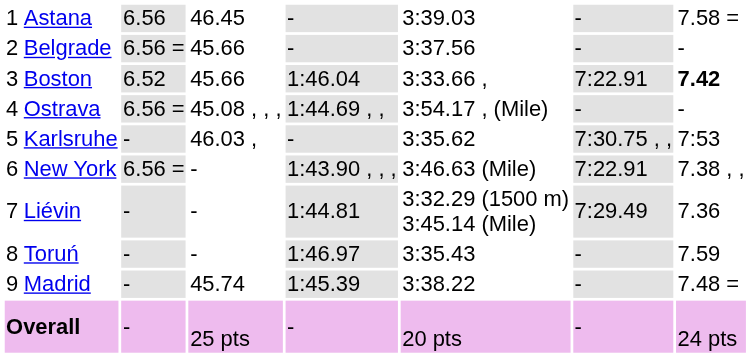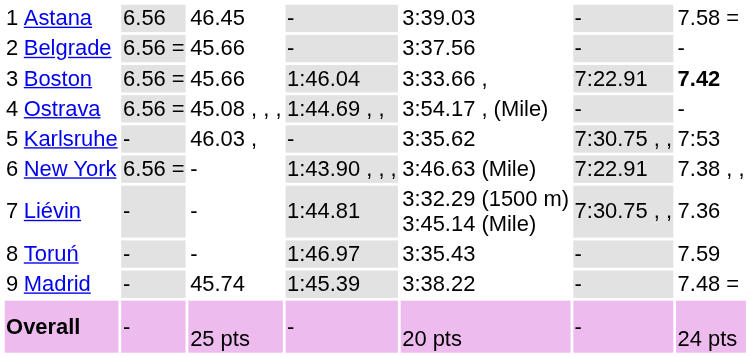Boston | column 3: 6.52 -> 6.56 =
Liévin | column 7: 7:29.49 -> 7:30.75 , ,
